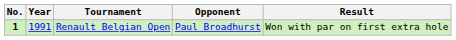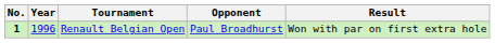Renault Belgian Open | Year: 1991 -> 1996
